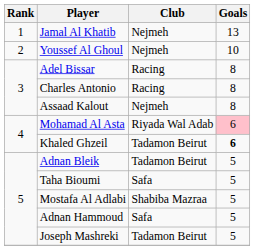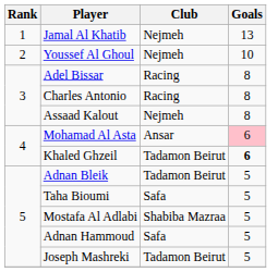Mohamad Al Asta | Club: Riyada Wal Adab -> Ansar
